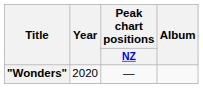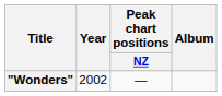"Wonders" | Year: 2020 -> 2002
